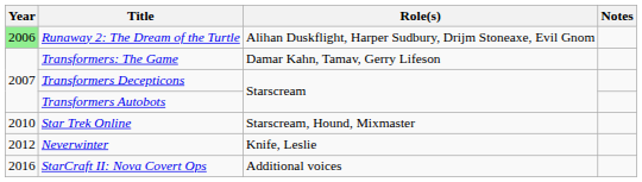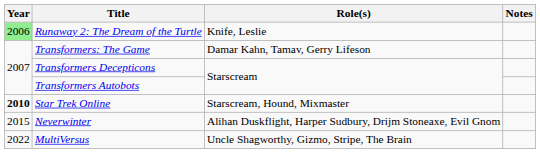Runaway 2: The Dream of the Turtle | Role(s): Alihan Duskflight, Harper Sudbury, Drijm Stoneaxe, Evil Gnom -> Knife, Leslie
Star Trek Online | Year: normal -> bold
Neverwinter | Year: 2012 -> 2015
Neverwinter | Role(s): Knife, Leslie -> Alihan Duskflight, Harper Sudbury, Drijm Stoneaxe, Evil Gnom
- row: 2016 | StarCraft II: Nova Covert Ops | Additional voices
+ row: 2022 | MultiVersus | Uncle Shagworthy, Gizmo, Stripe, The Brain
